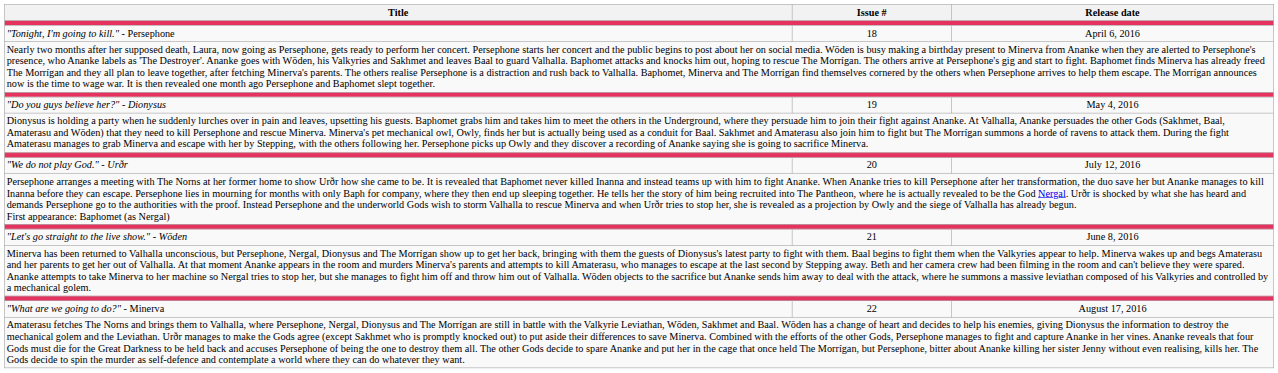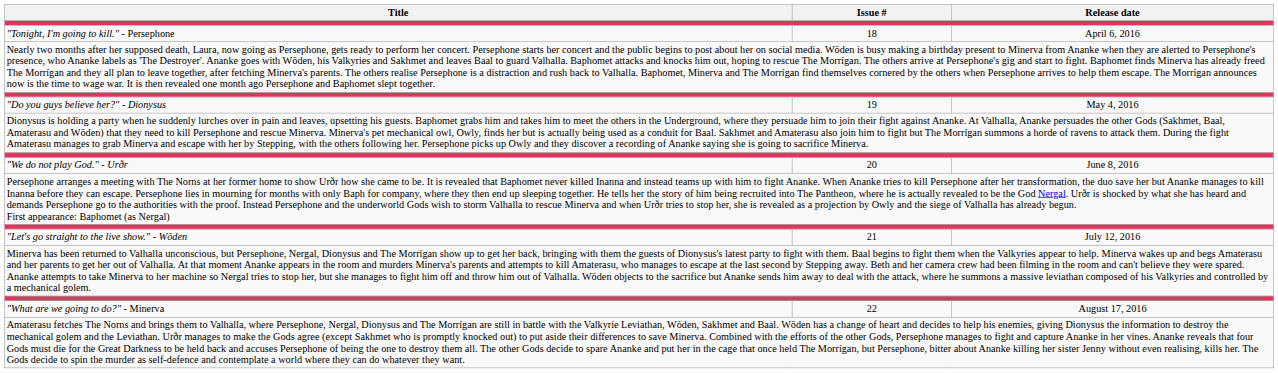"We do not play God." - Urðr | Release date: July 12, 2016 -> June 8, 2016
"Let's go straight to the live show." - Wōden | Release date: June 8, 2016 -> July 12, 2016
